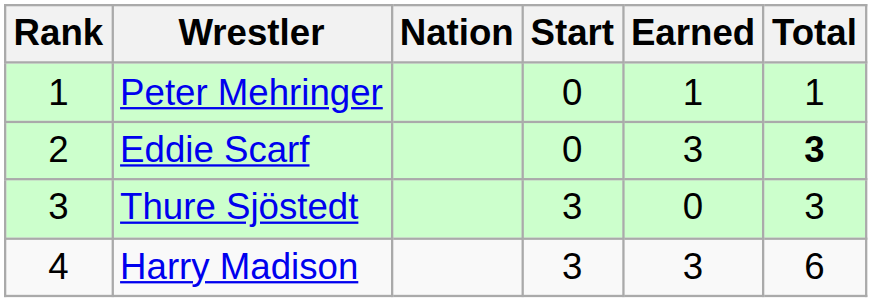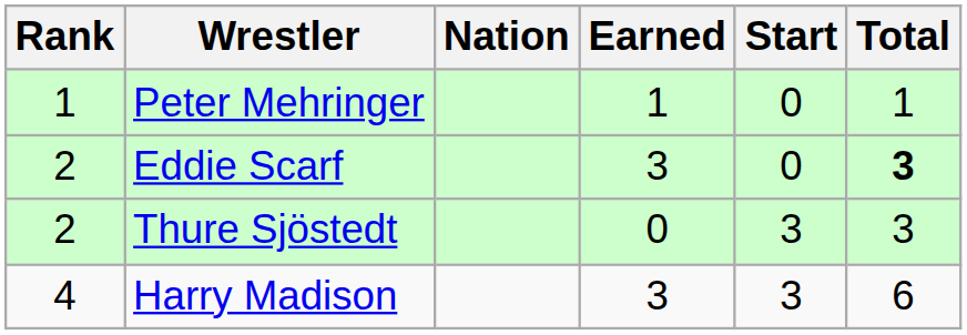columns swapped: Start <-> Earned
Thure Sjöstedt | Rank: 3 -> 2
